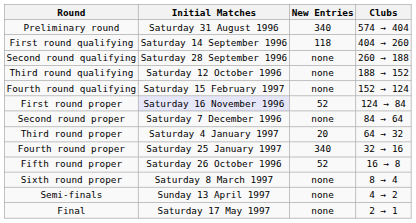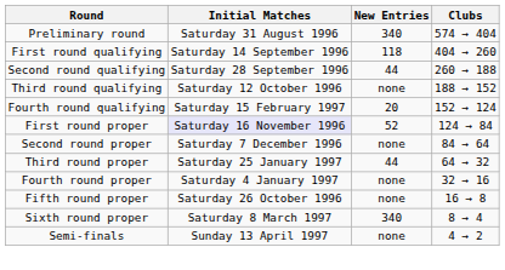Second round qualifying | New Entries: none -> 44
Fourth round qualifying | New Entries: none -> 20
Third round proper | Initial Matches: Saturday 4 January 1997 -> Saturday 25 January 1997
Third round proper | New Entries: 20 -> 44
Fourth round proper | Initial Matches: Saturday 25 January 1997 -> Saturday 4 January 1997
Fourth round proper | New Entries: 340 -> none
Fifth round proper | New Entries: 52 -> none
Sixth round proper | New Entries: none -> 340
- row: Final | Saturday 17 May 1997 | none | 2 → 1
